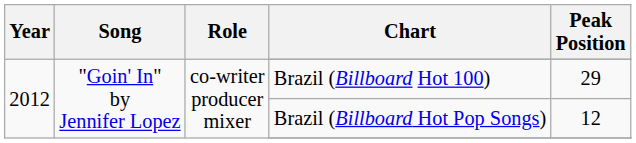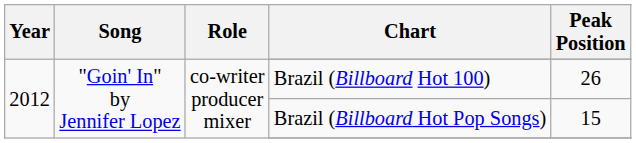Brazil (Billboard Hot 100) | Peak Position: 29 -> 26
Brazil (Billboard Hot Pop Songs) | Peak Position: 12 -> 15
